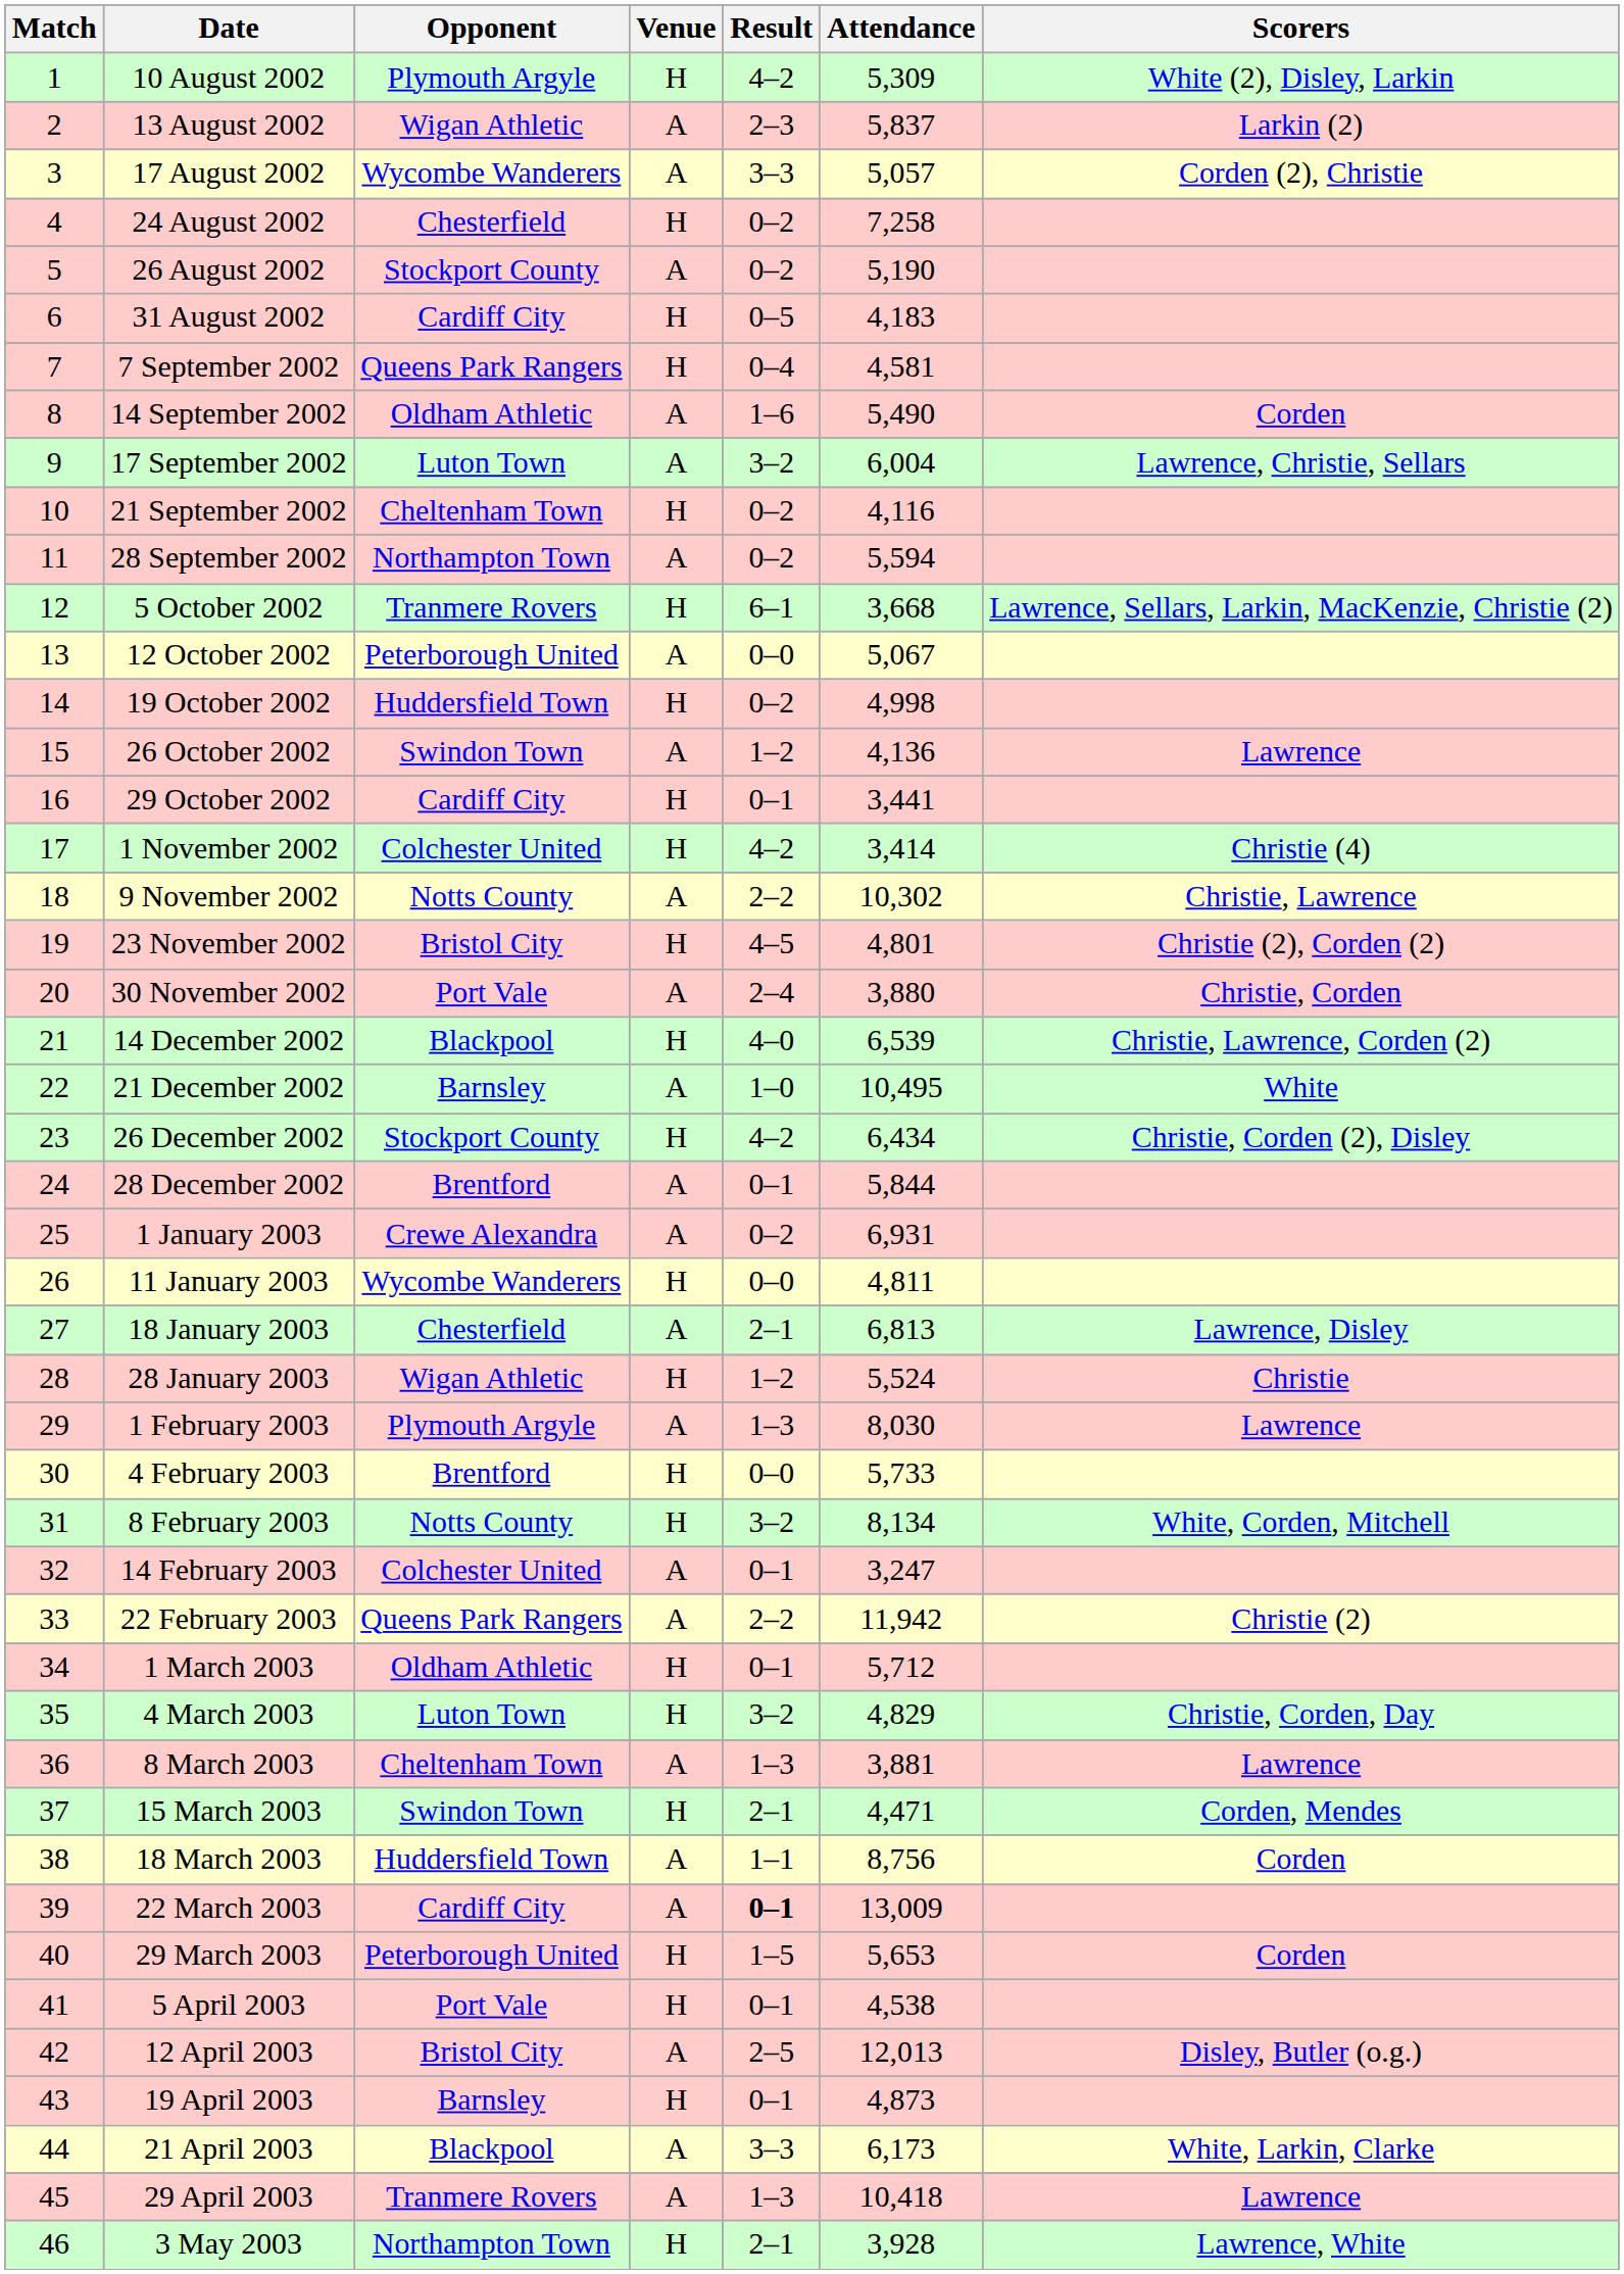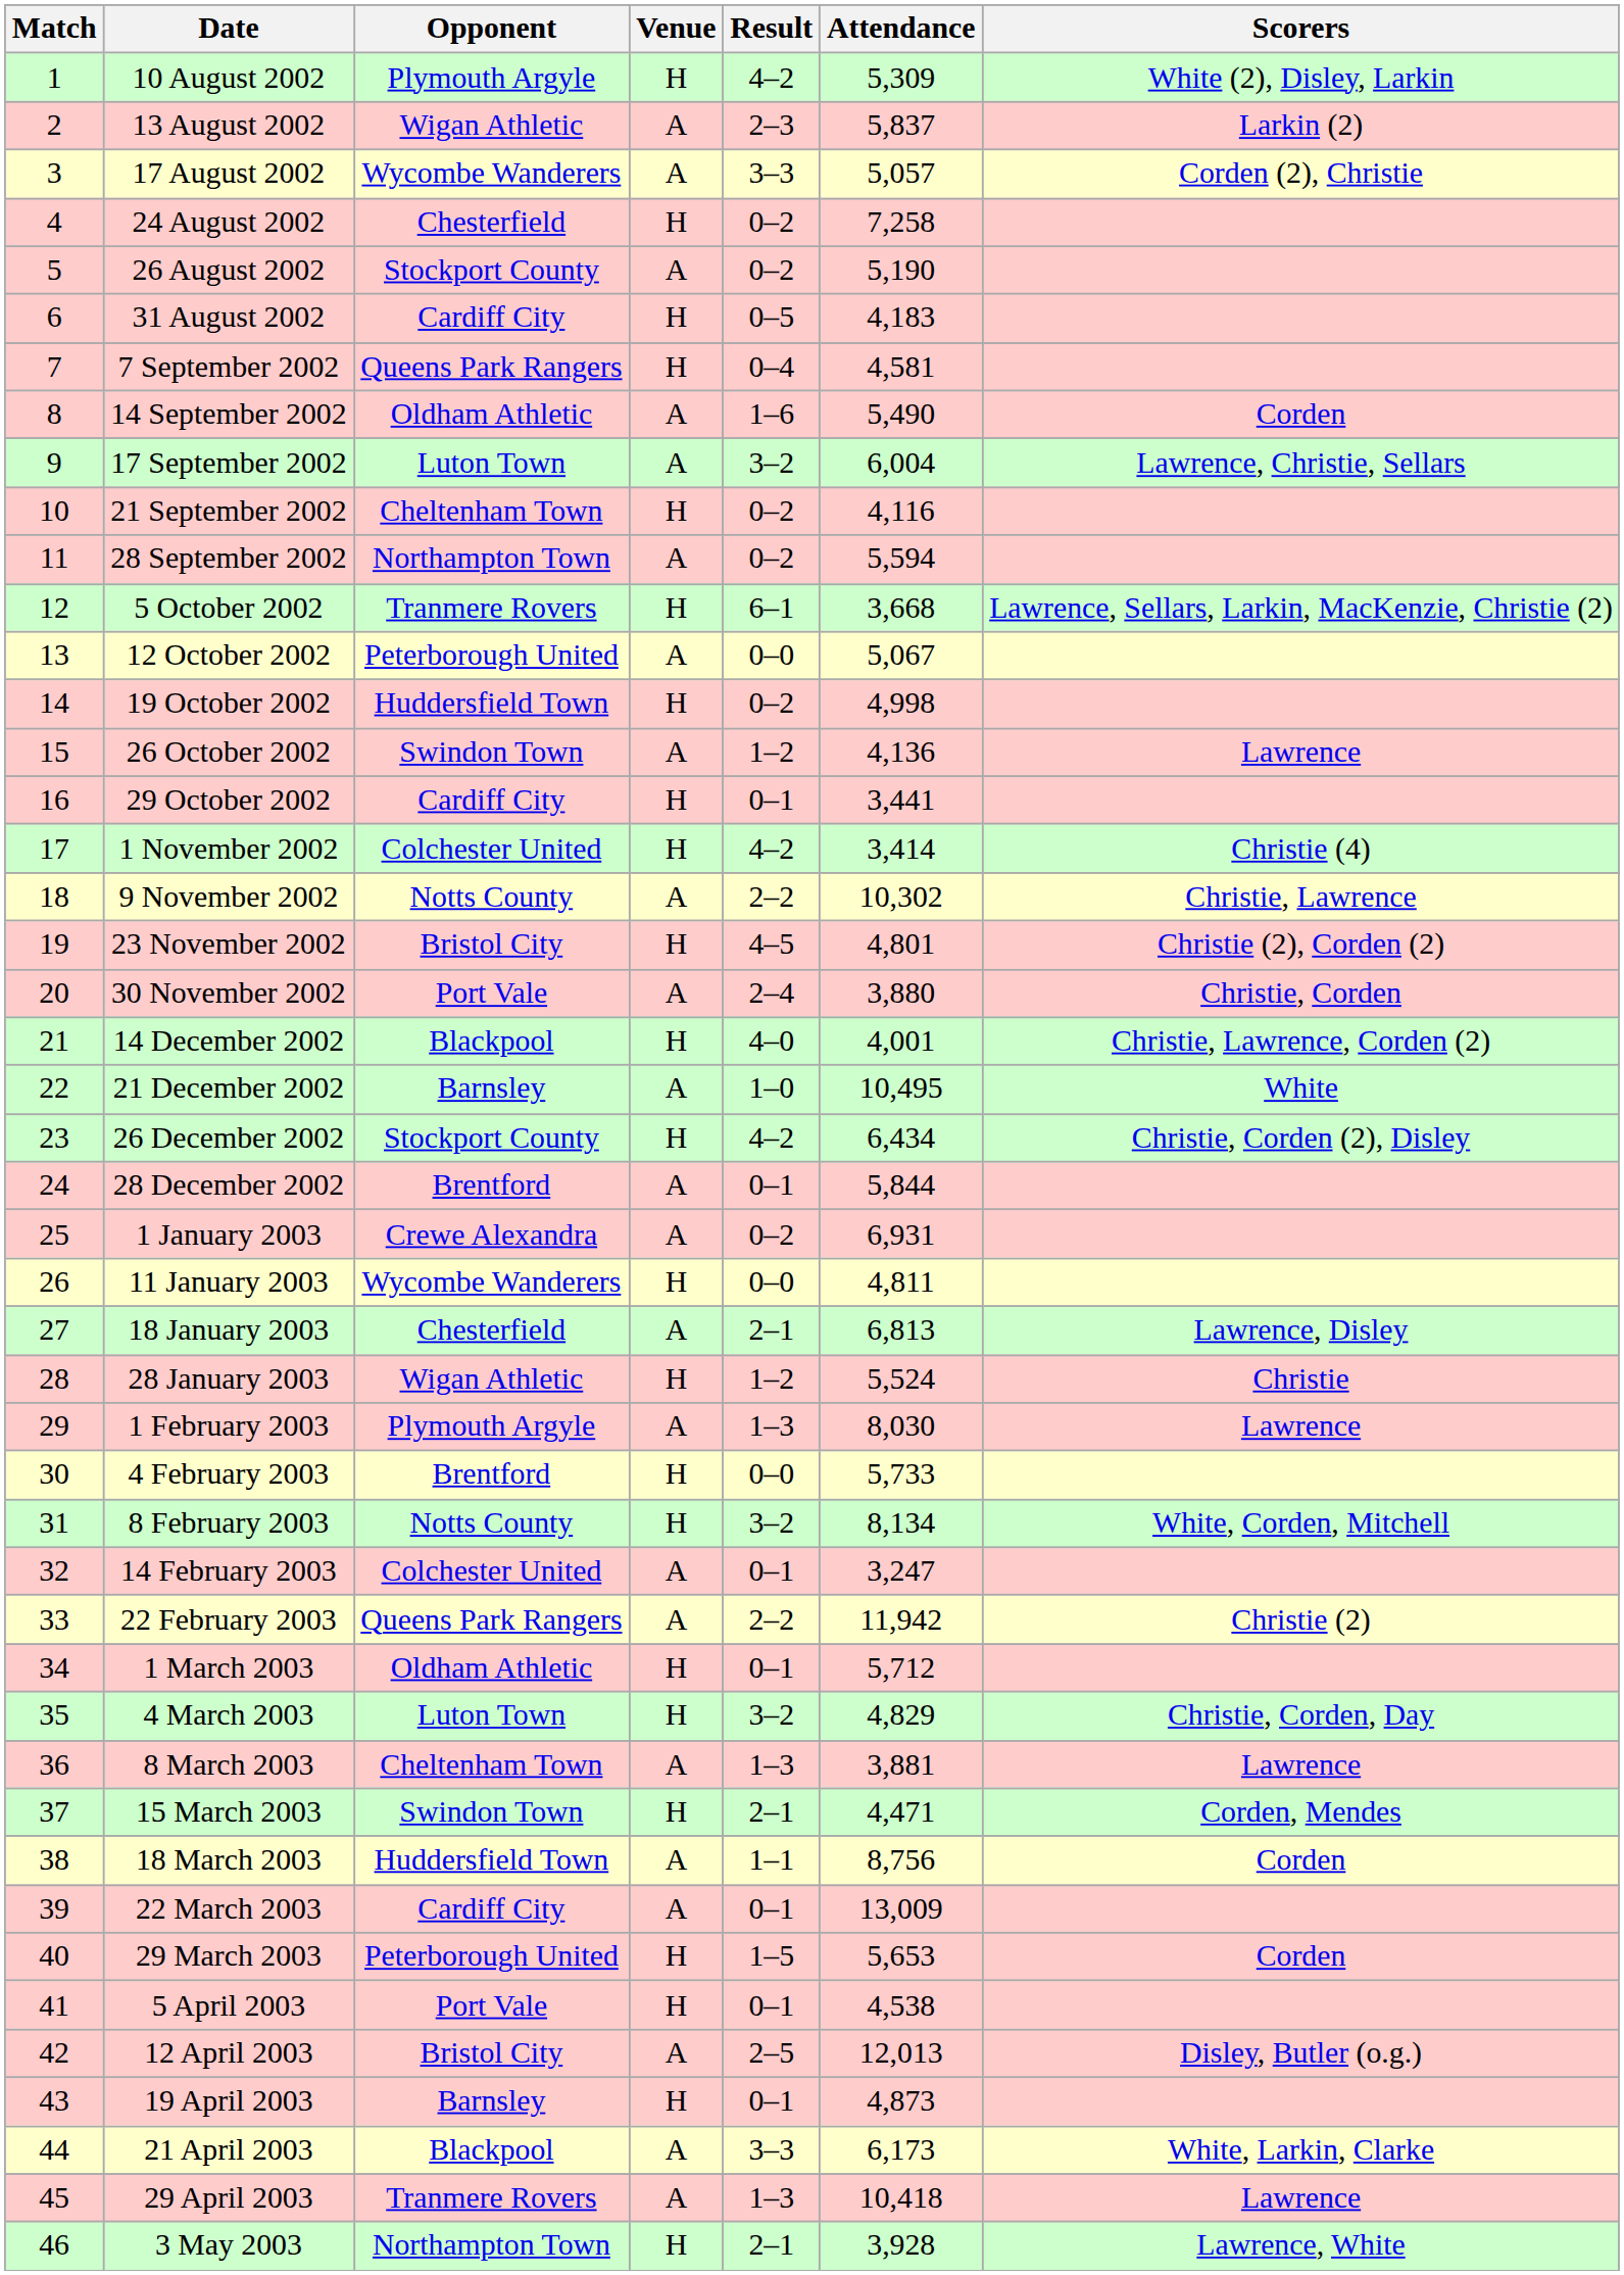14 December 2002 | Attendance: 6,539 -> 4,001
22 March 2003 | Result: bold -> normal
